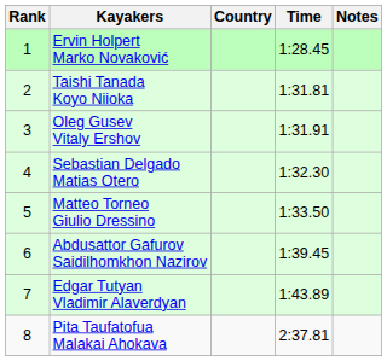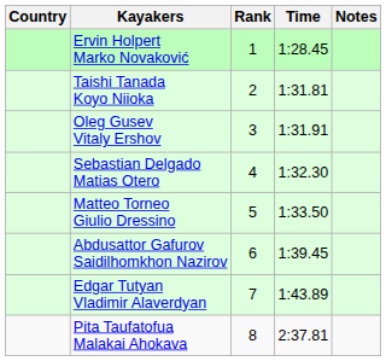columns swapped: Rank <-> Country
